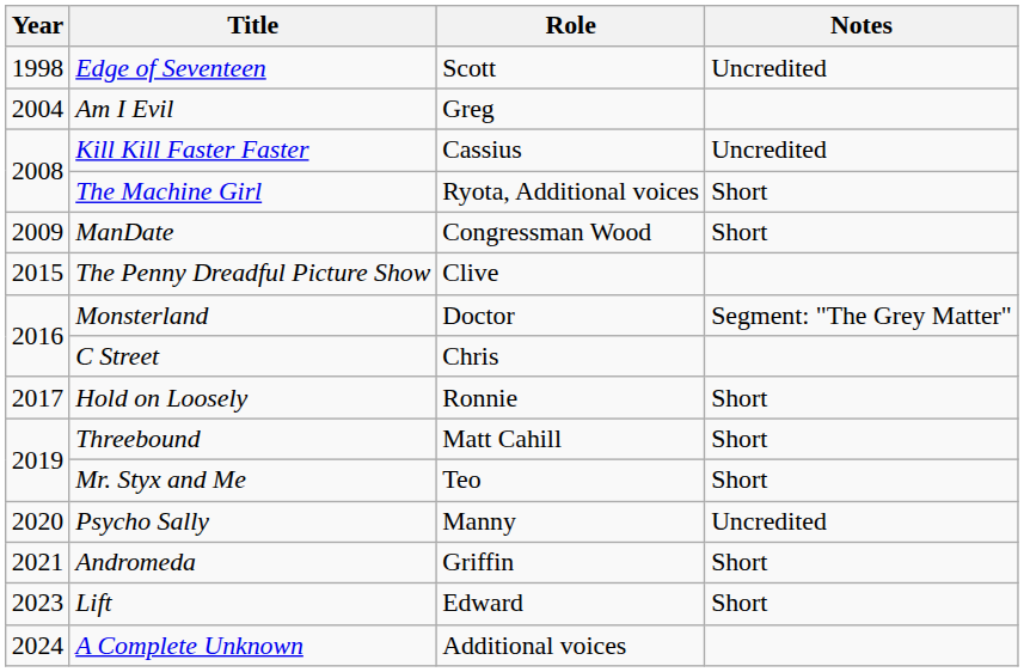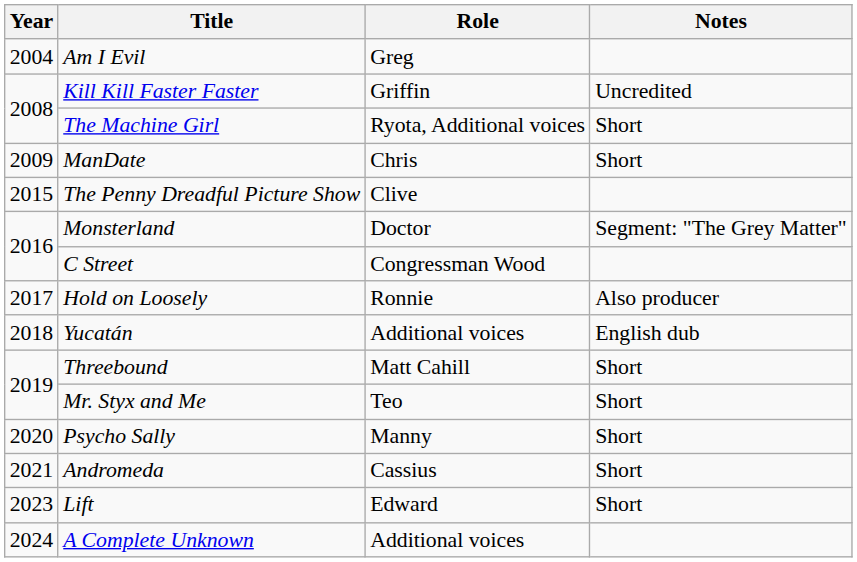- row: 1998 | Edge of Seventeen | Scott | Uncredited
Kill Kill Faster Faster | Role: Cassius -> Griffin
ManDate | Role: Congressman Wood -> Chris
C Street | Role: Chris -> Congressman Wood
Hold on Loosely | Notes: Short -> Also producer
+ row: 2018 | Yucatán | Additional voices | English dub
Psycho Sally | Notes: Uncredited -> Short
Andromeda | Role: Griffin -> Cassius
